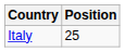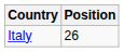Italy | Position: 25 -> 26
